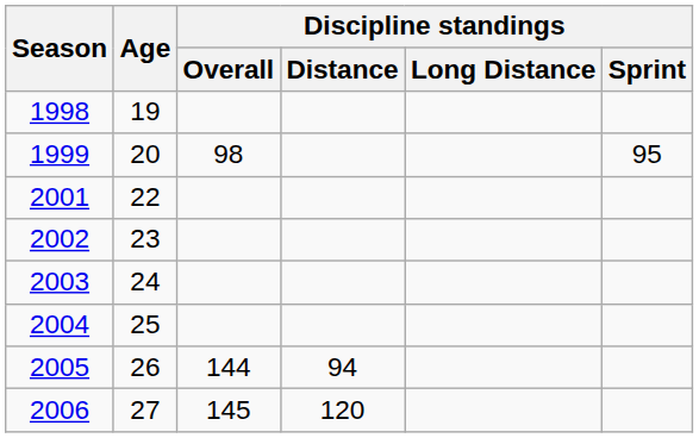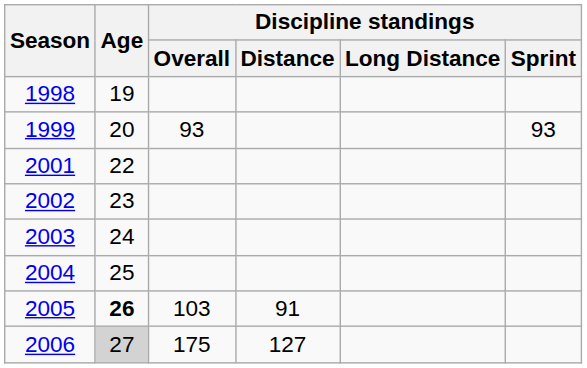1999 | Discipline standings / Overall: 98 -> 93
1999 | Discipline standings / Sprint: 95 -> 93
2005 | Age: normal -> bold
2005 | Discipline standings / Overall: 144 -> 103
2005 | Discipline standings / Distance: 94 -> 91
2006 | Age: no background -> lightgrey background
2006 | Discipline standings / Overall: 145 -> 175
2006 | Discipline standings / Distance: 120 -> 127
